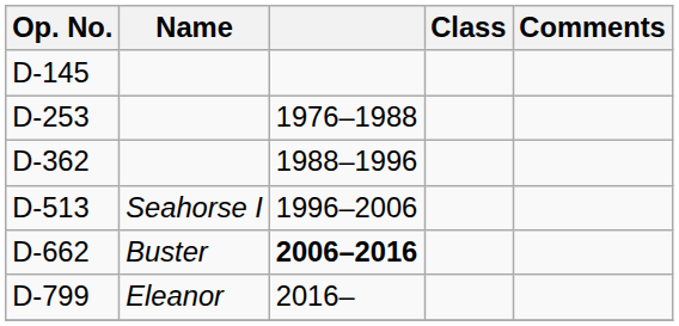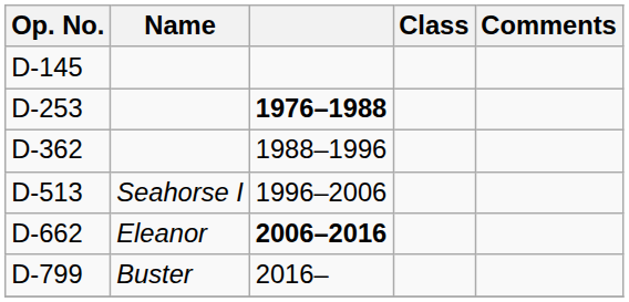D-253 | column 3: normal -> bold
D-662 | Name: Buster -> Eleanor
D-799 | Name: Eleanor -> Buster
